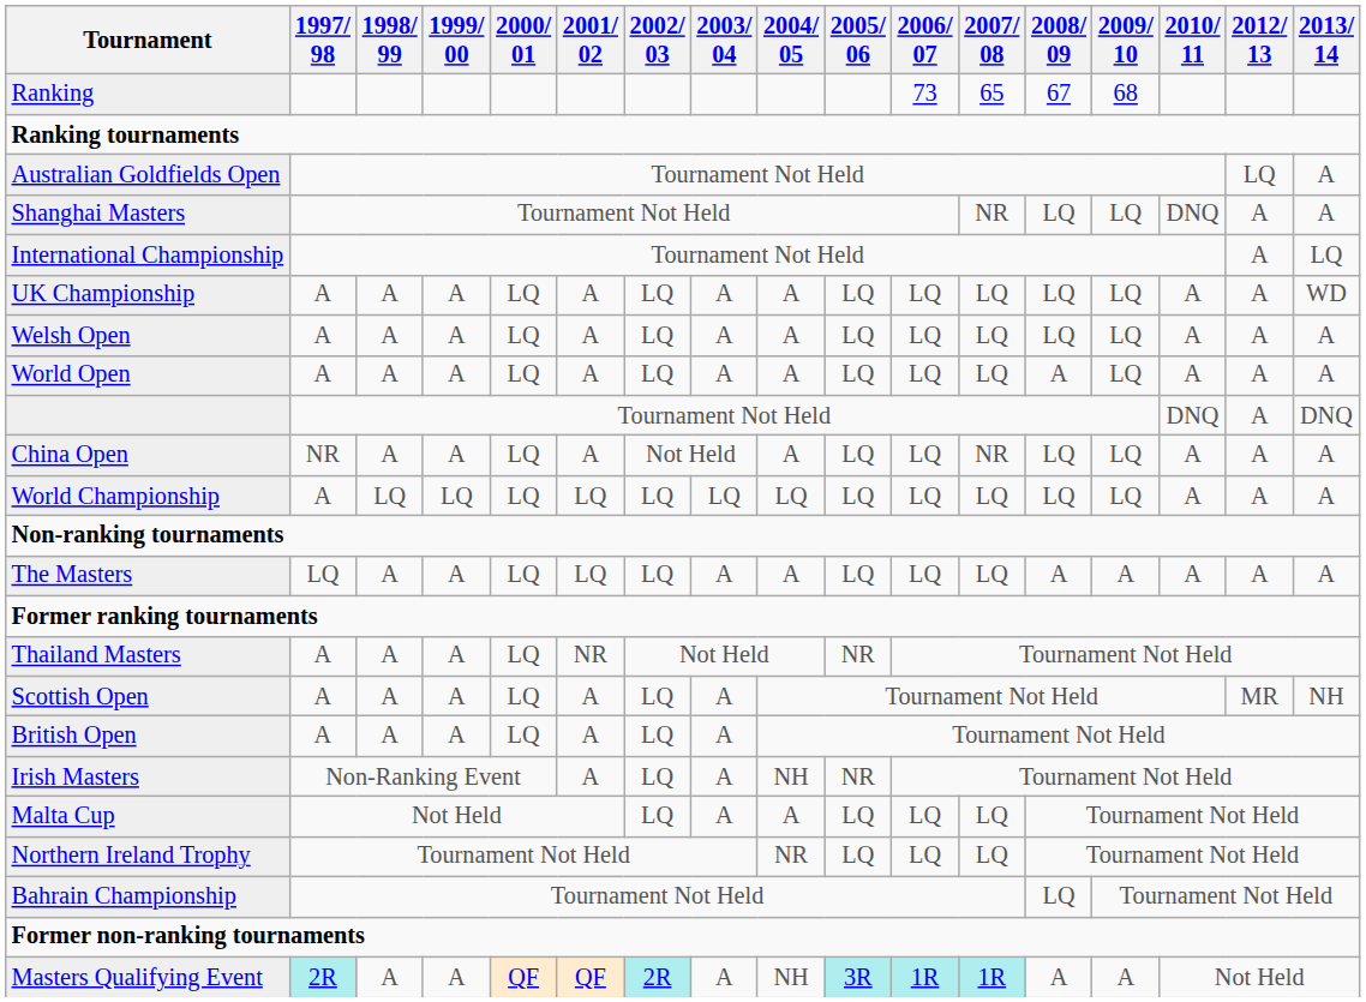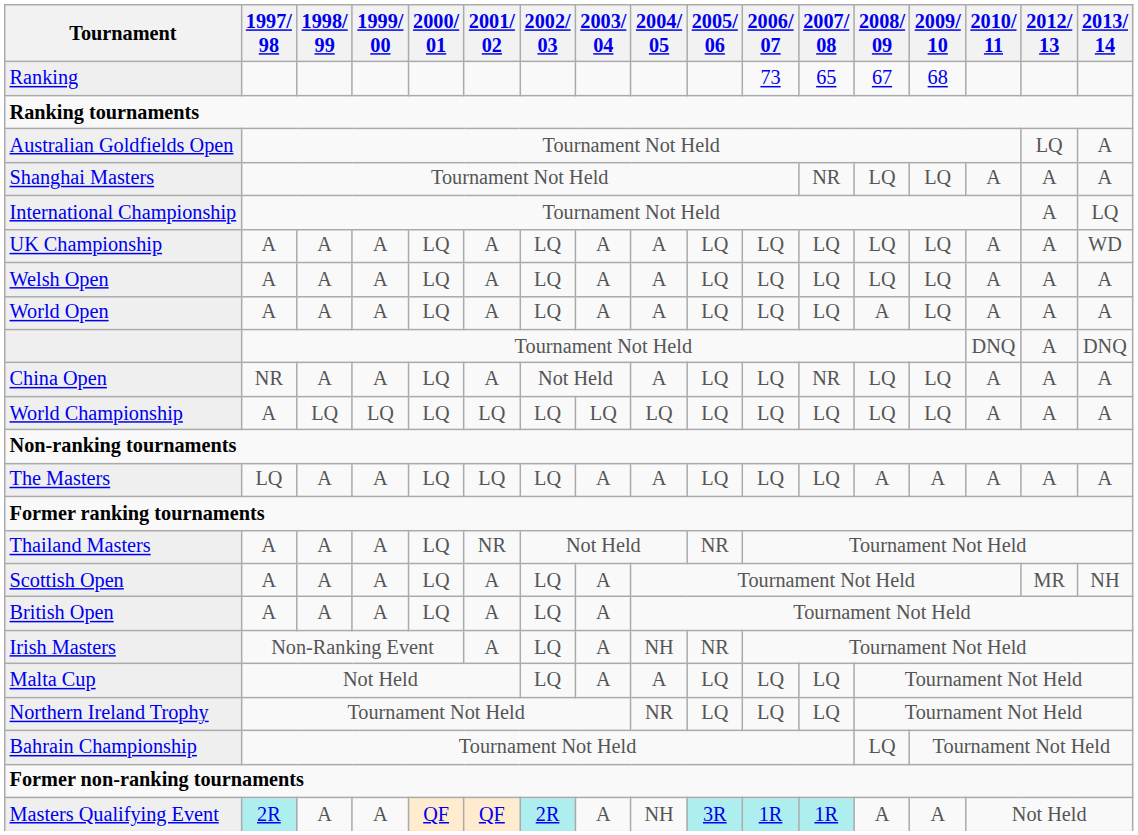Shanghai Masters | 2010/ 11: DNQ -> A
